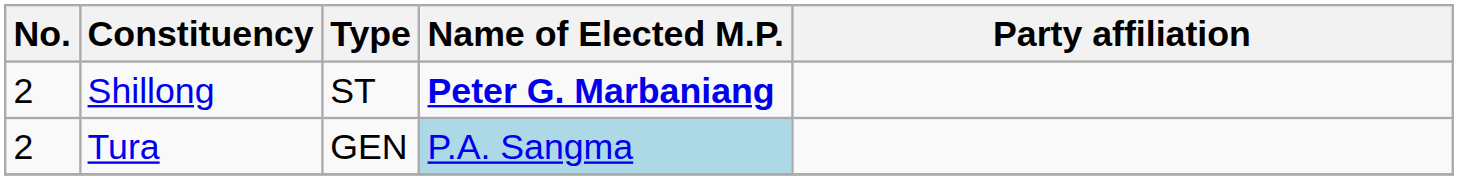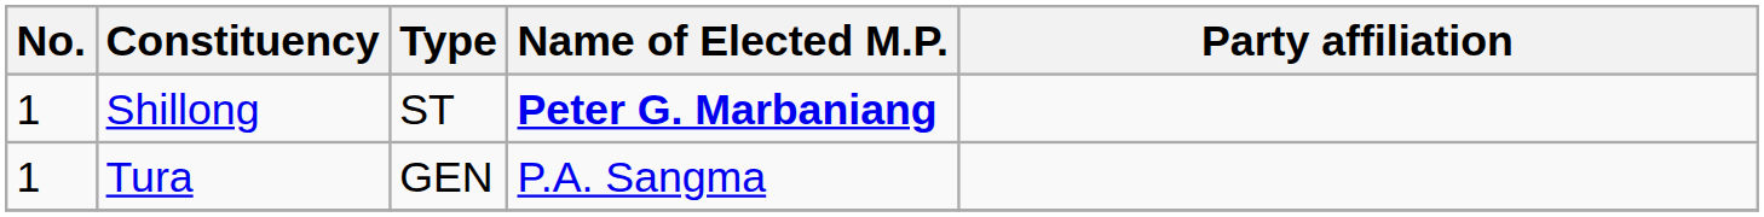Shillong | No.: 2 -> 1
Tura | No.: 2 -> 1
Tura | Name of Elected M.P.: lightblue background -> no background
